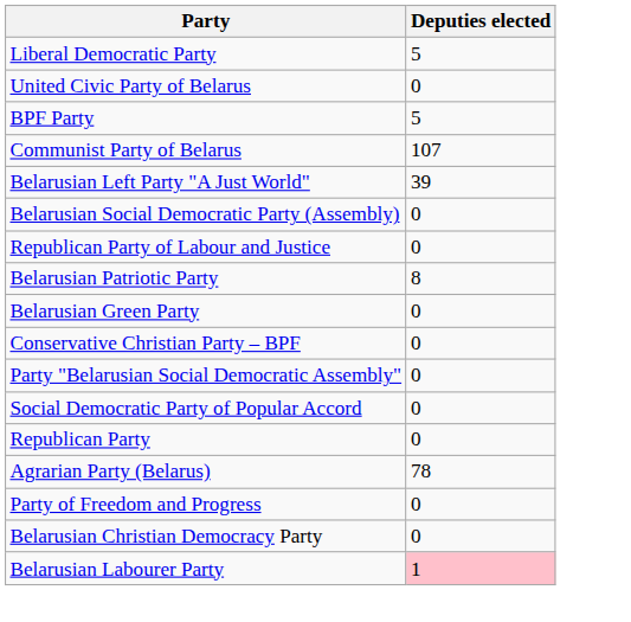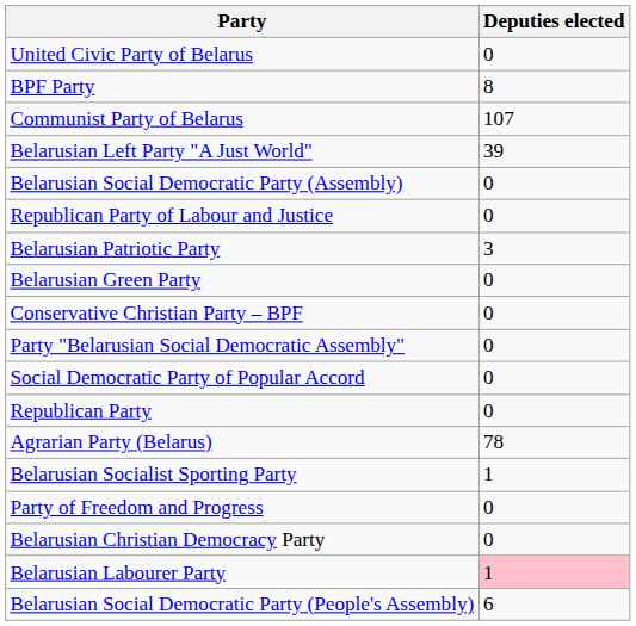- row: Liberal Democratic Party | 5
BPF Party | Deputies elected: 5 -> 8
Belarusian Patriotic Party | Deputies elected: 8 -> 3
+ row: Belarusian Socialist Sporting Party | 1
+ row: Belarusian Social Democratic Party (People's Assembly) | 6
